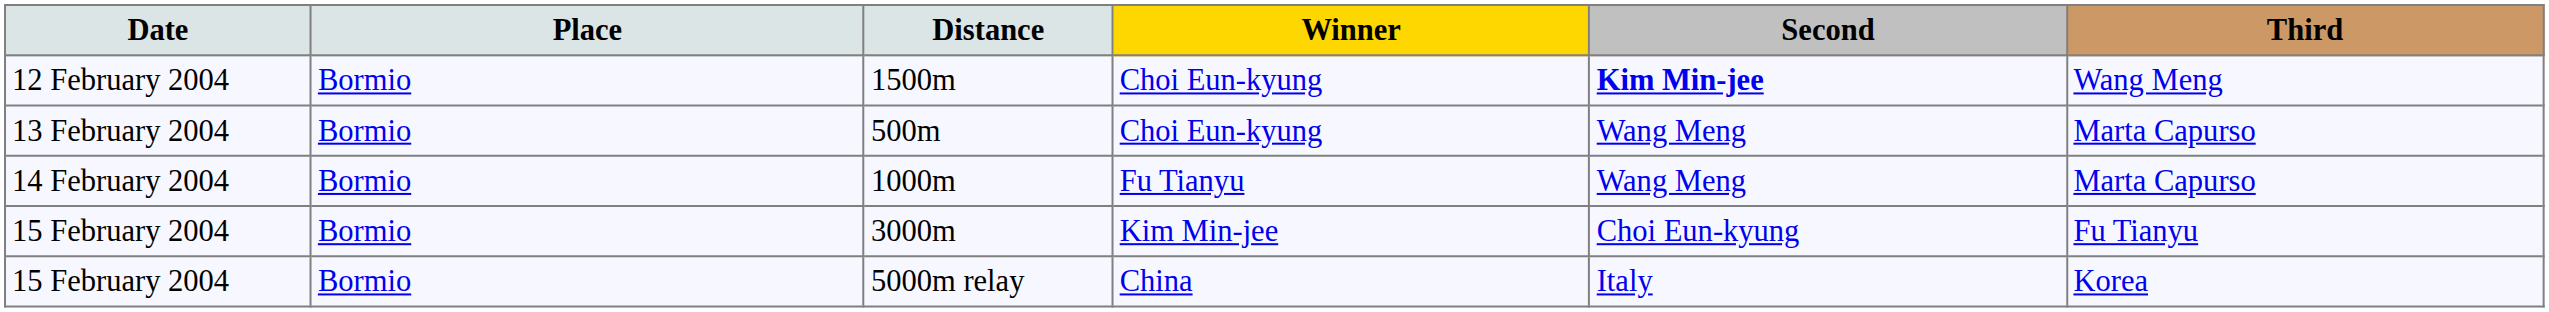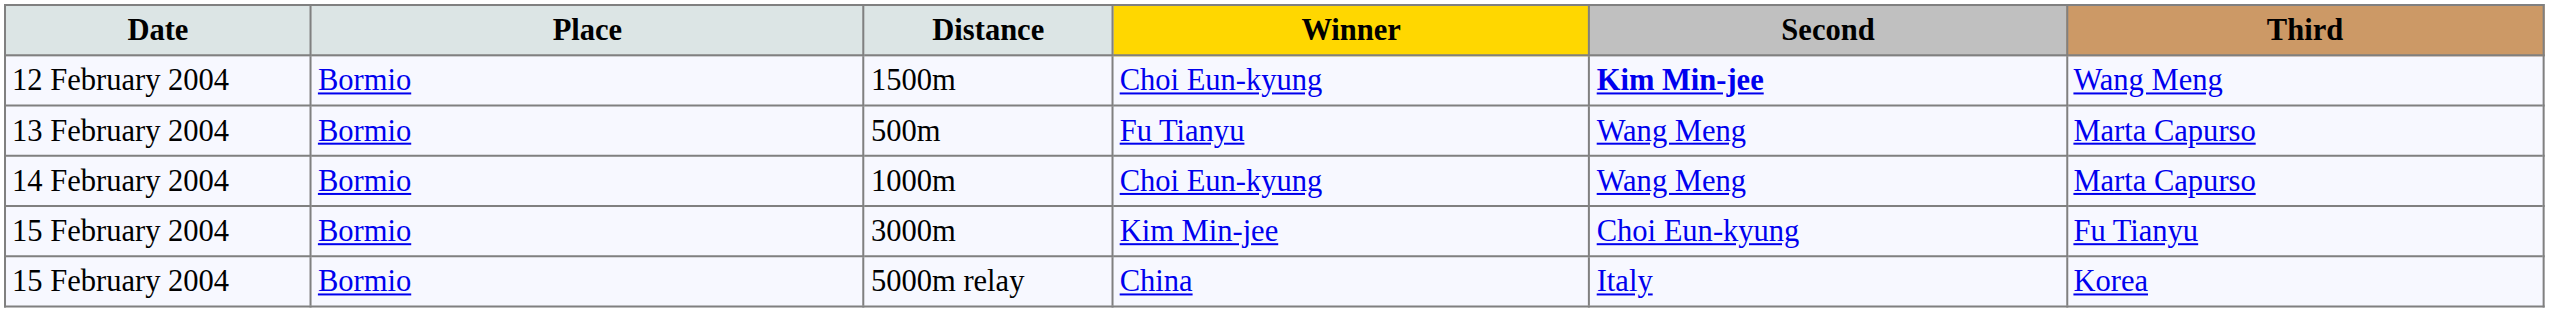500m | Winner: Choi Eun-kyung -> Fu Tianyu
1000m | Winner: Fu Tianyu -> Choi Eun-kyung
